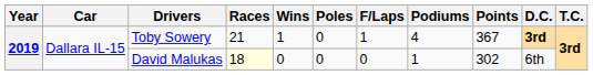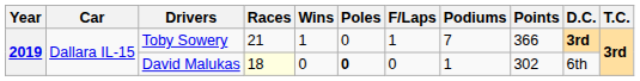Toby Sowery | Podiums: 4 -> 7
Toby Sowery | Points: 367 -> 366
David Malukas | Poles: normal -> bold
